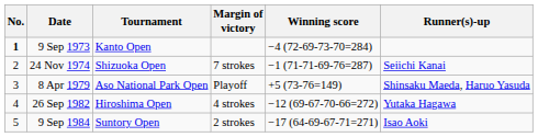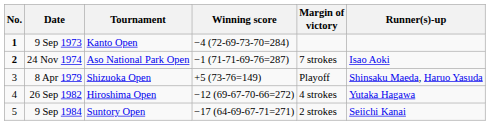columns swapped: Winning score <-> Margin of victory
24 Nov 1974 | No.: normal -> bold
24 Nov 1974 | Tournament: Shizuoka Open -> Aso National Park Open
24 Nov 1974 | Runner(s)-up: Seiichi Kanai -> Isao Aoki
8 Apr 1979 | Tournament: Aso National Park Open -> Shizuoka Open
9 Sep 1984 | Runner(s)-up: Isao Aoki -> Seiichi Kanai
